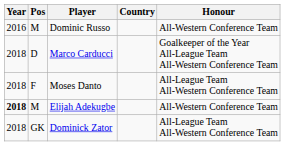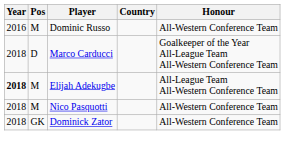- row: 2018 | F | Moses Danto | All-League Team All-Western Conference Team
Elijah Adekugbe | Honour: All-Western Conference Team -> All-League Team All-Western Conference Team
+ row: 2018 | M | Nico Pasquotti | All-Western Conference Team
Dominick Zator | Honour: All-League Team All-Western Conference Team -> All-Western Conference Team
